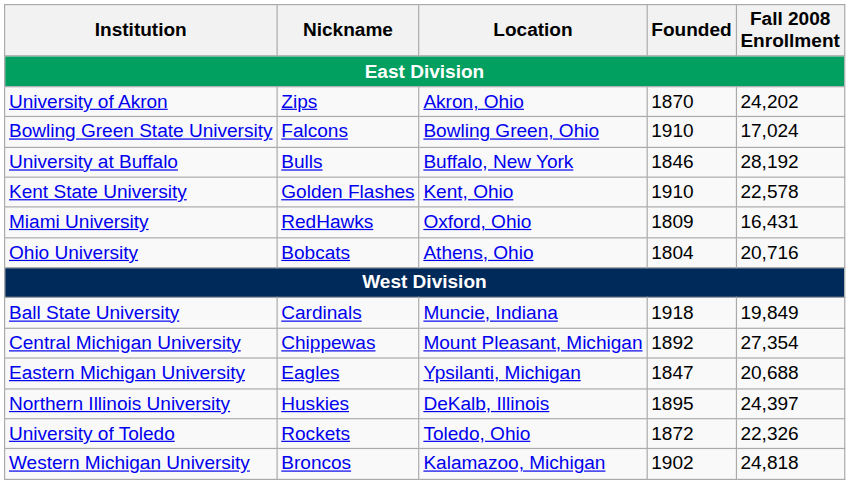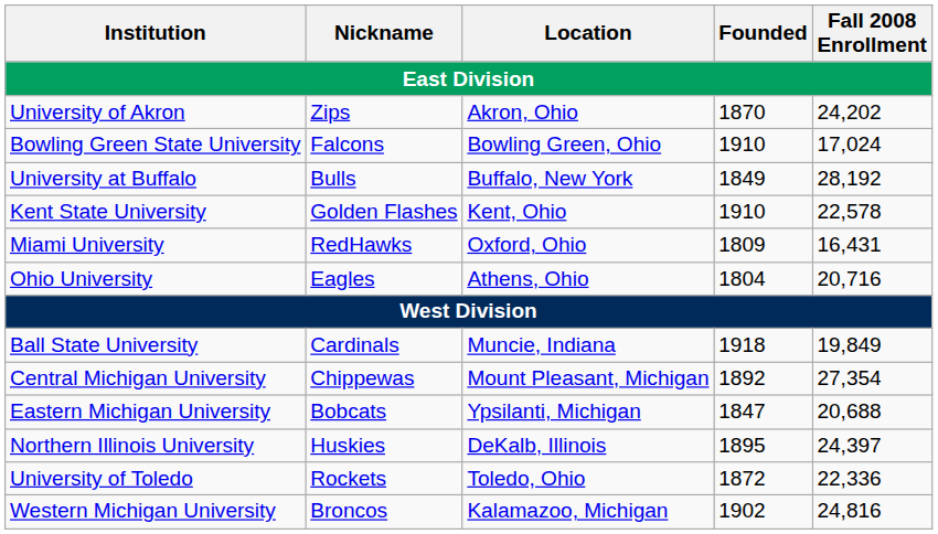University at Buffalo | Founded: 1846 -> 1849
Ohio University | Nickname: Bobcats -> Eagles
Eastern Michigan University | Nickname: Eagles -> Bobcats
University of Toledo | Fall 2008 Enrollment: 22,326 -> 22,336
Western Michigan University | Fall 2008 Enrollment: 24,818 -> 24,816
